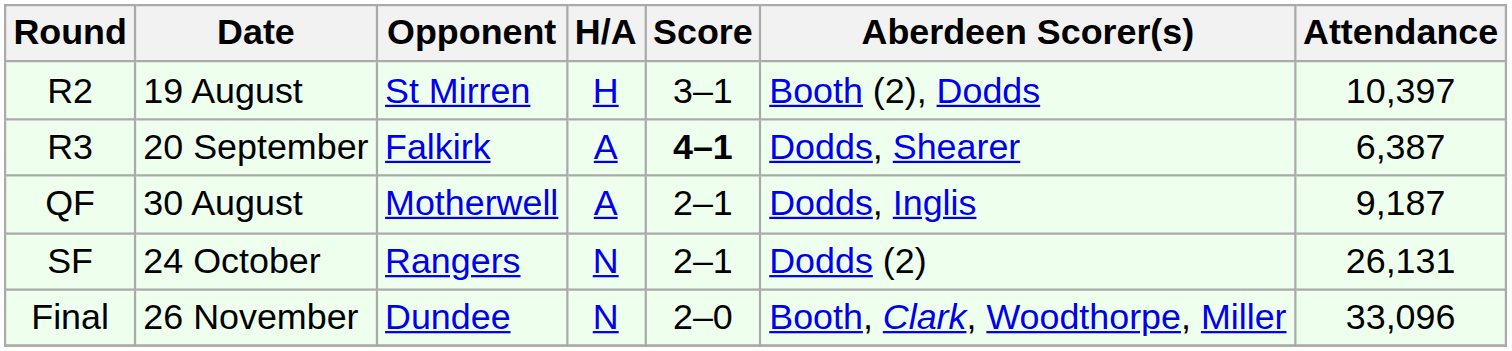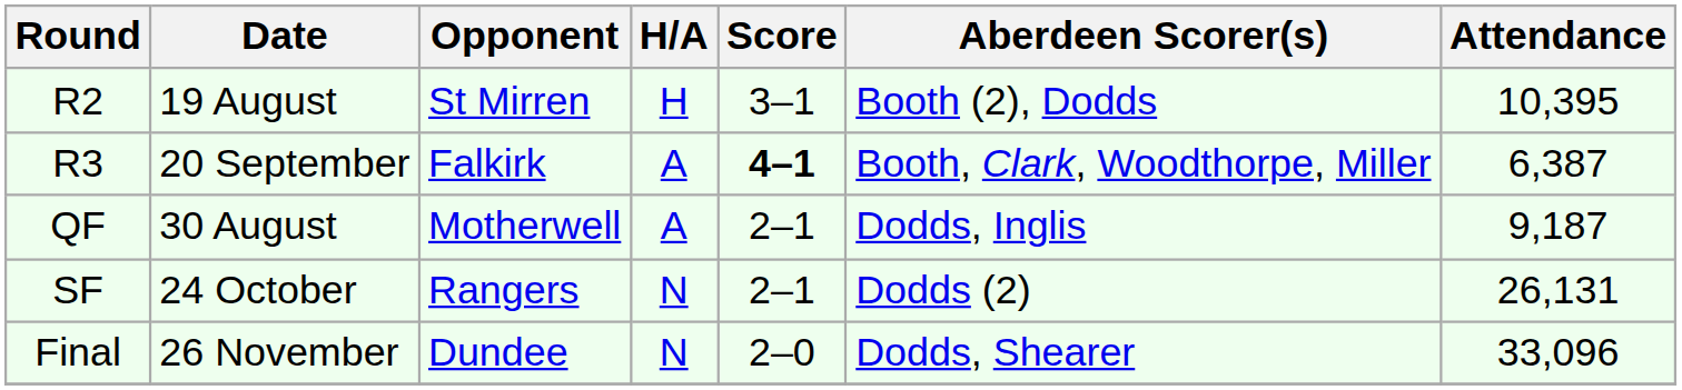R2 | Attendance: 10,397 -> 10,395
R3 | Aberdeen Scorer(s): Dodds, Shearer -> Booth, Clark, Woodthorpe, Miller
Final | Aberdeen Scorer(s): Booth, Clark, Woodthorpe, Miller -> Dodds, Shearer
